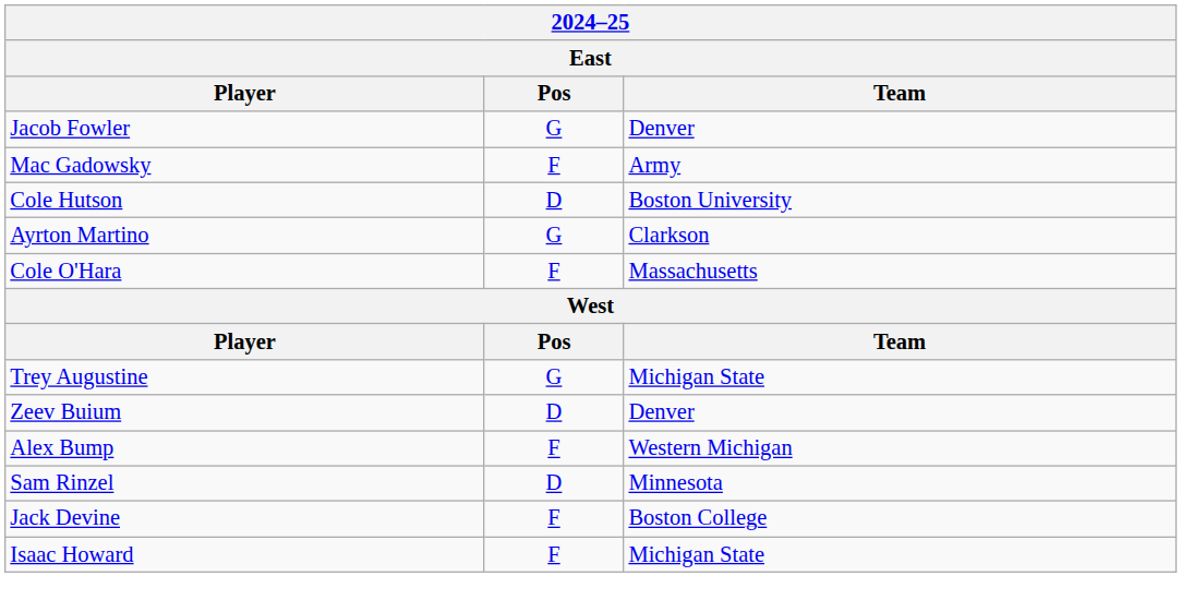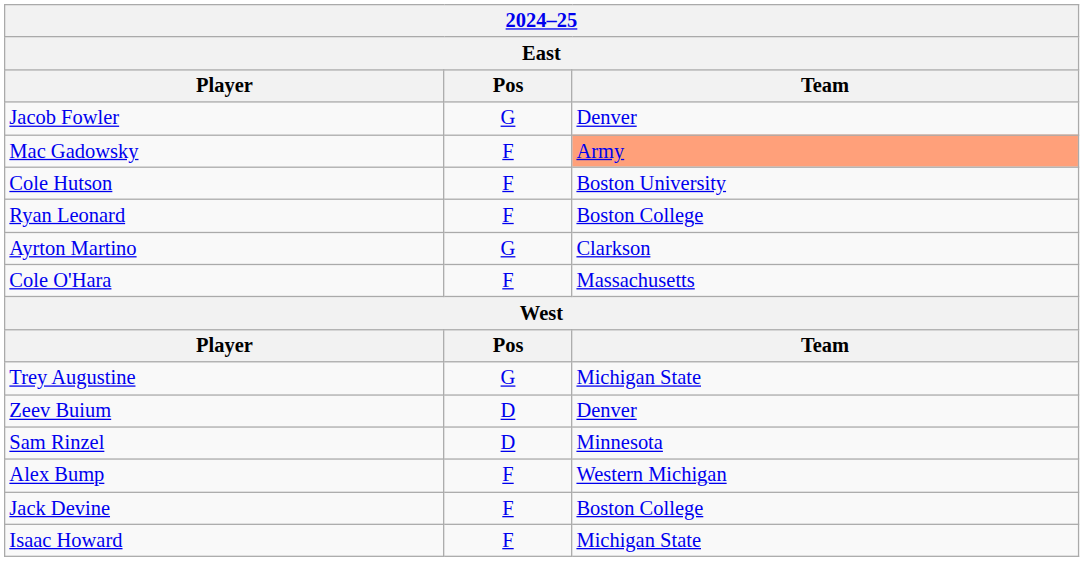Mac Gadowsky | Team: no background -> lightsalmon background
Cole Hutson | Pos: D -> F
+ row: Ryan Leonard | F | Boston College
rows swapped: Sam Rinzel <-> Alex Bump
